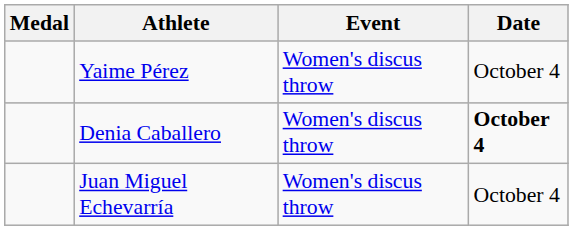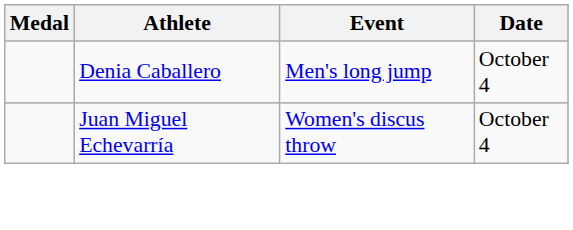- row: Yaime Pérez | Women's discus throw | October 4
Denia Caballero | Event: Women's discus throw -> Men's long jump
Denia Caballero | Date: bold -> normal
